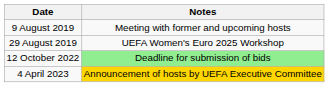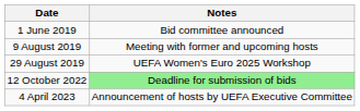+ row: 1 June 2019 | Bid committee announced
4 April 2023 | Notes: gold background -> no background
